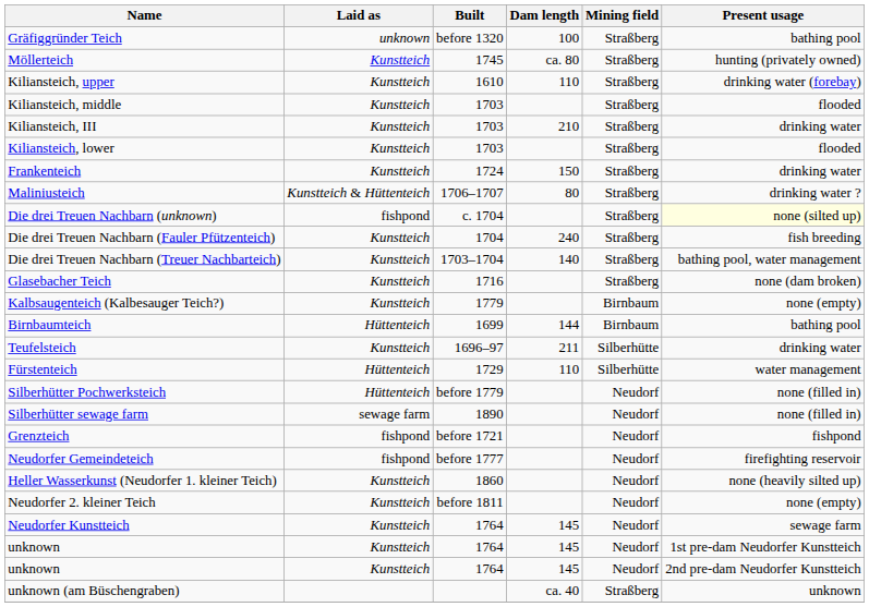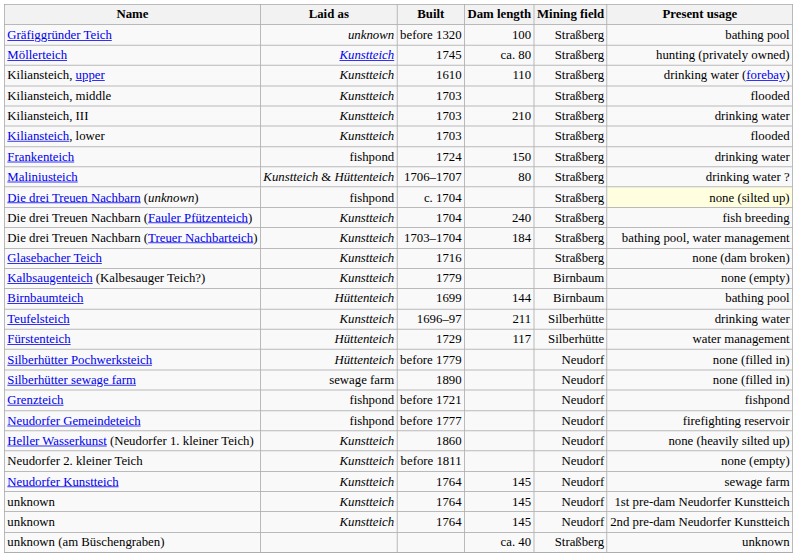Frankenteich | Laid as: Kunstteich -> fishpond
Die drei Treuen Nachbarn (Treuer Nachbarteich) | Dam length: 140 -> 184
Fürstenteich | Dam length: 110 -> 117
